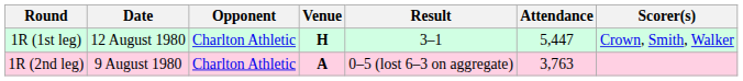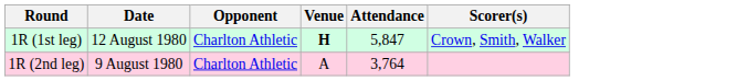- column: Result | 3–1 | 0–5 (lost 6–3 on aggregate)
1R (1st leg) | Attendance: 5,447 -> 5,847
1R (2nd leg) | Venue: bold -> normal
1R (2nd leg) | Attendance: 3,763 -> 3,764
